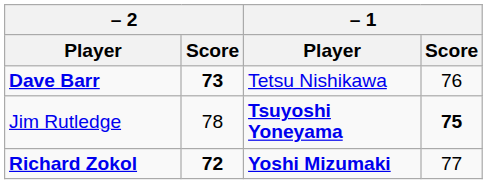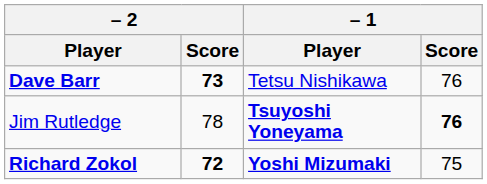Jim Rutledge | – 1 / Score: 75 -> 76
Richard Zokol | – 1 / Score: 77 -> 75
